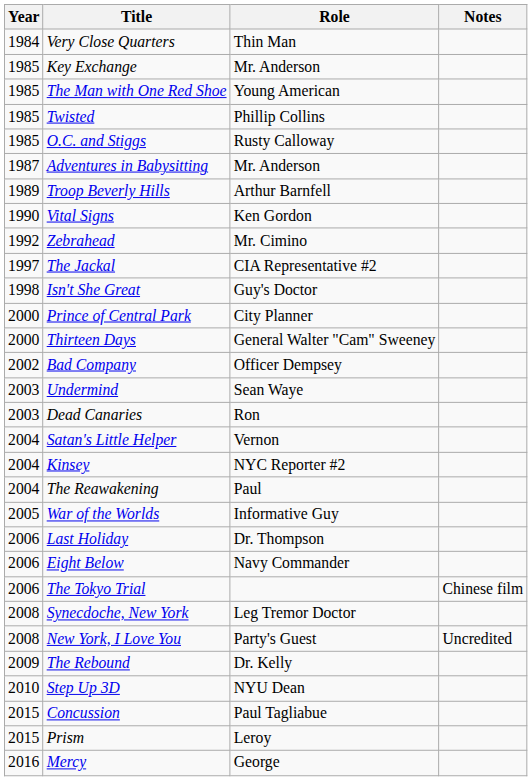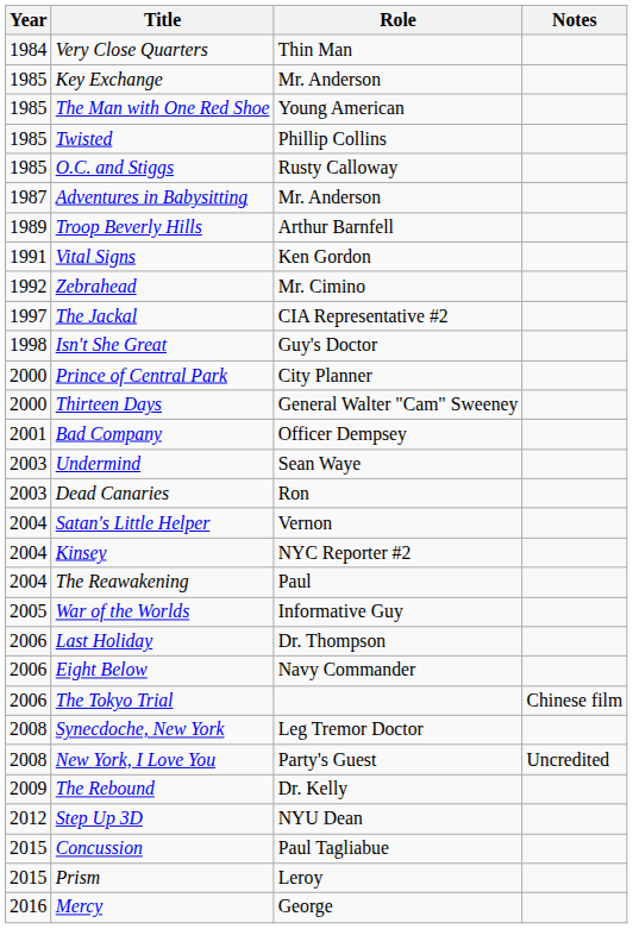Vital Signs | Year: 1990 -> 1991
Bad Company | Year: 2002 -> 2001
Step Up 3D | Year: 2010 -> 2012
